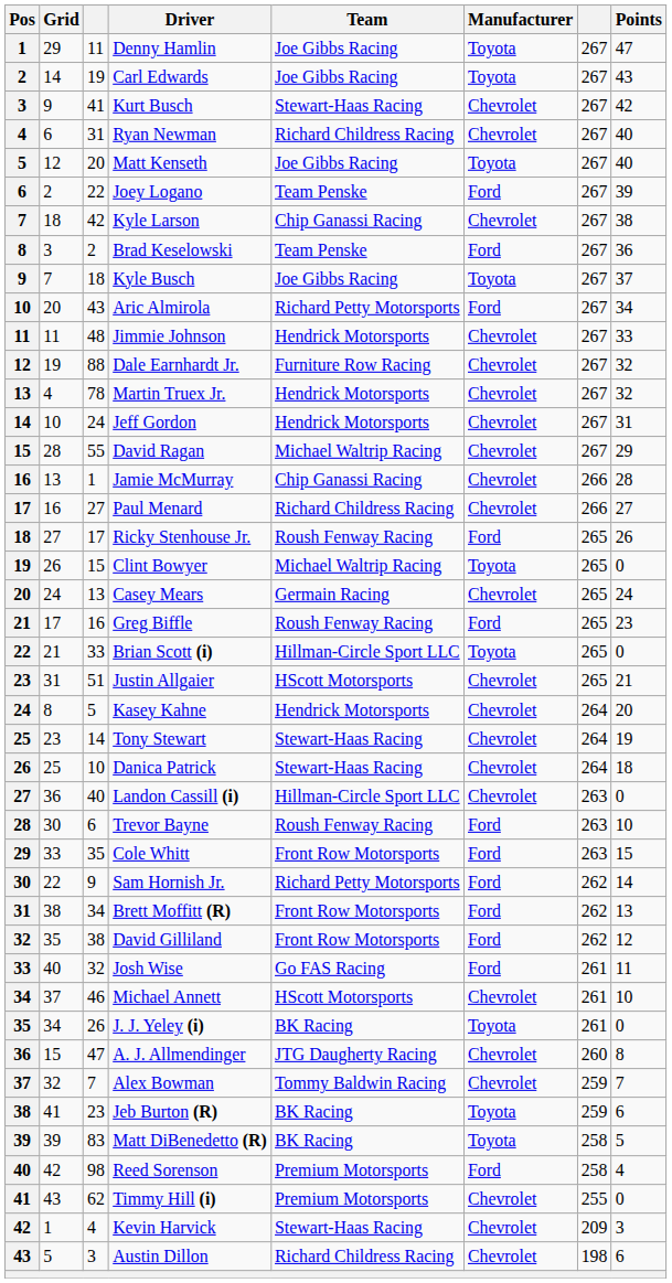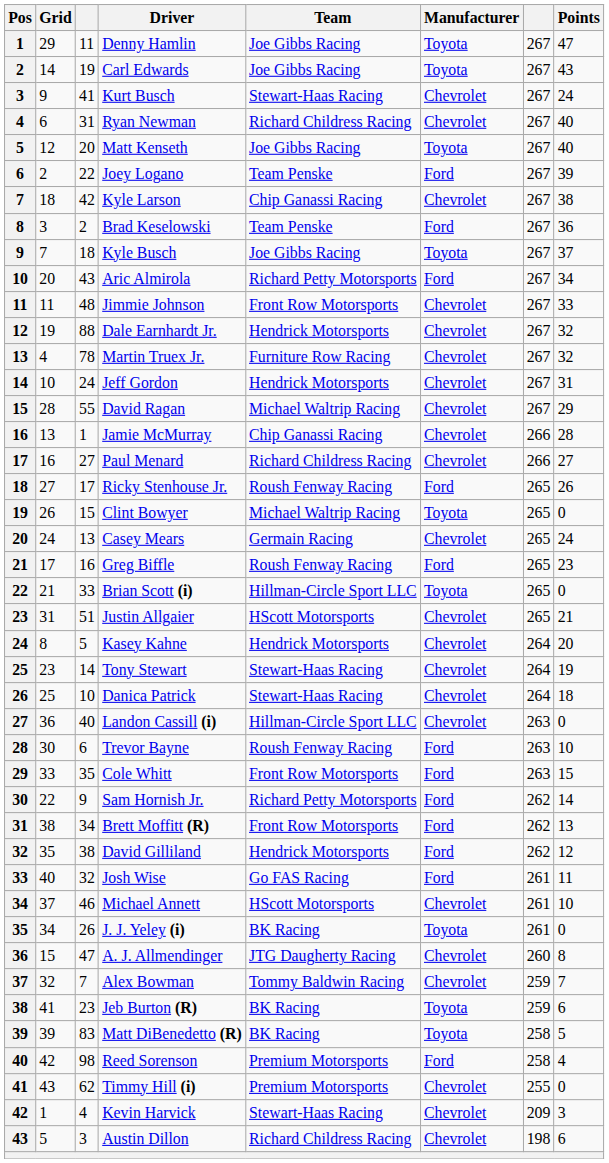Kurt Busch | Points: 42 -> 24
Jimmie Johnson | Team: Hendrick Motorsports -> Front Row Motorsports
Dale Earnhardt Jr. | Team: Furniture Row Racing -> Hendrick Motorsports
Martin Truex Jr. | Team: Hendrick Motorsports -> Furniture Row Racing
David Gilliland | Team: Front Row Motorsports -> Hendrick Motorsports
